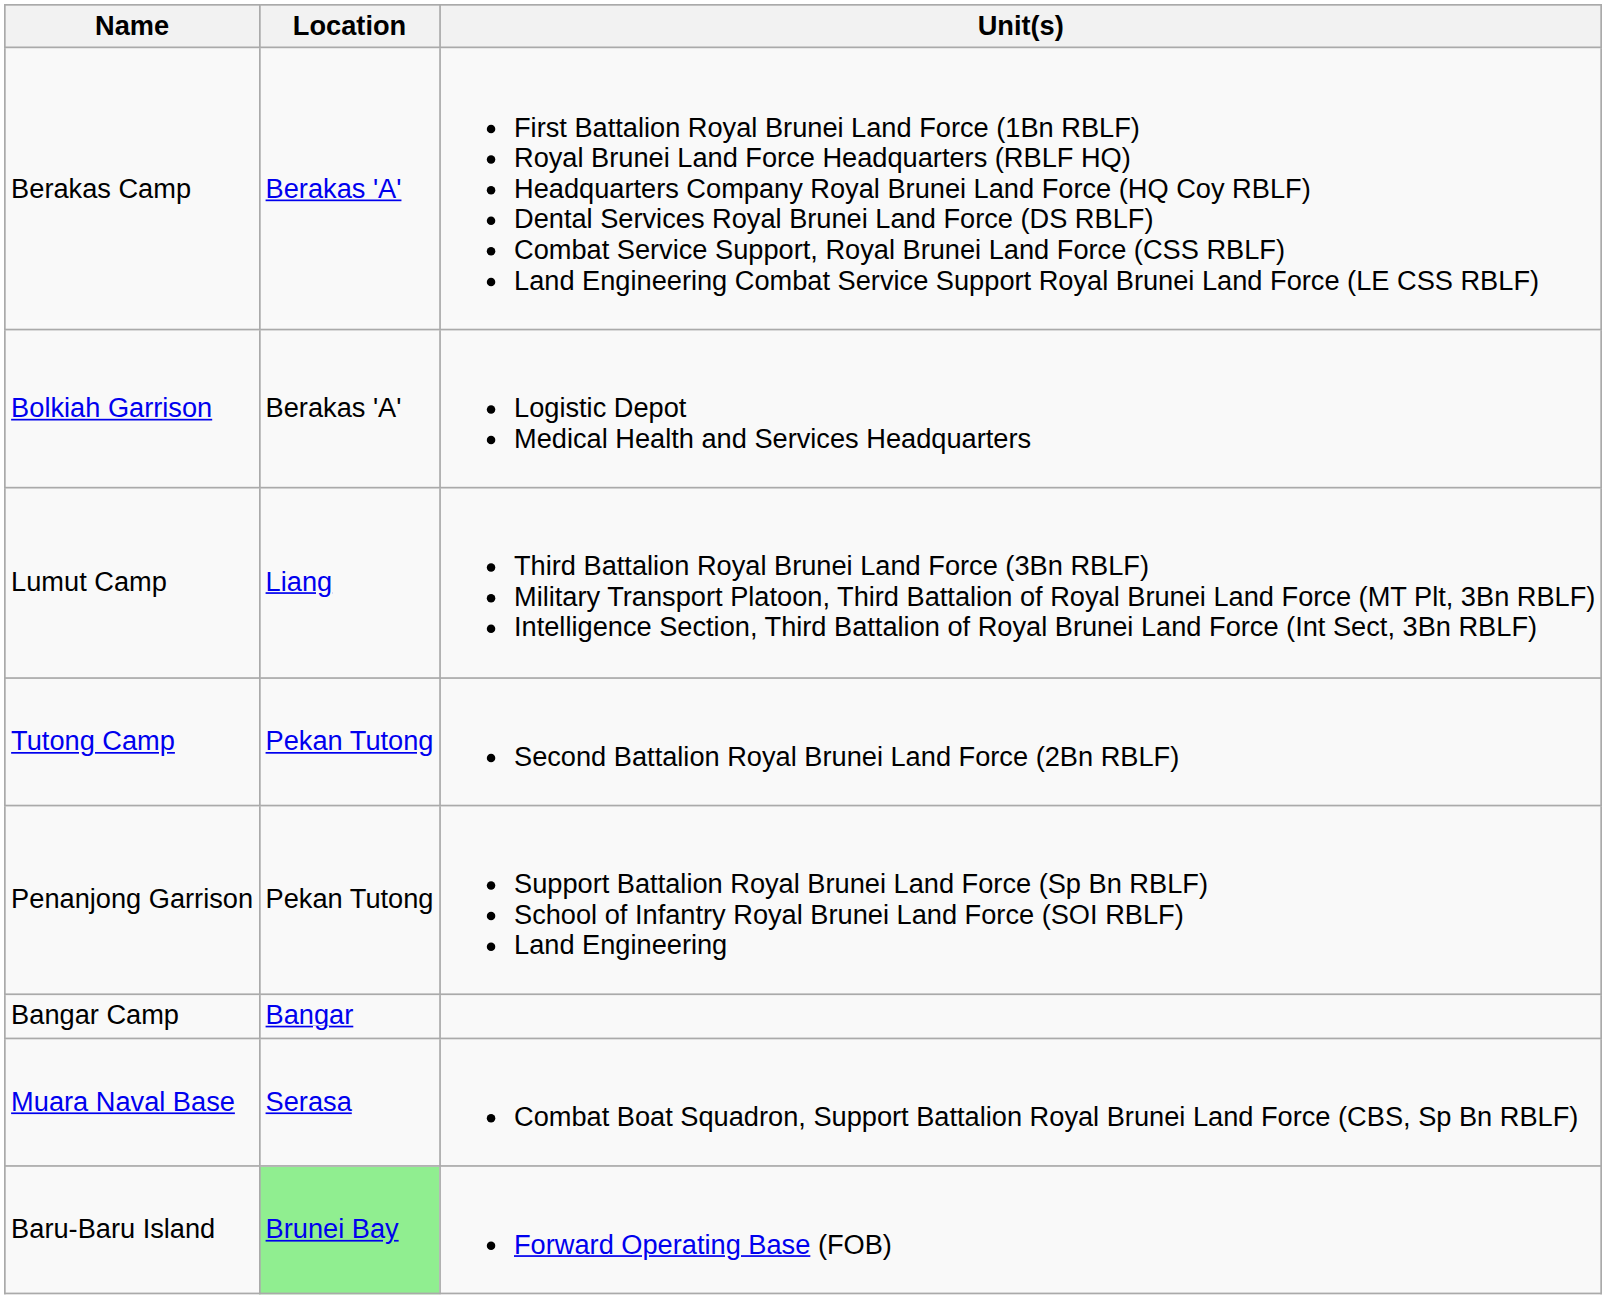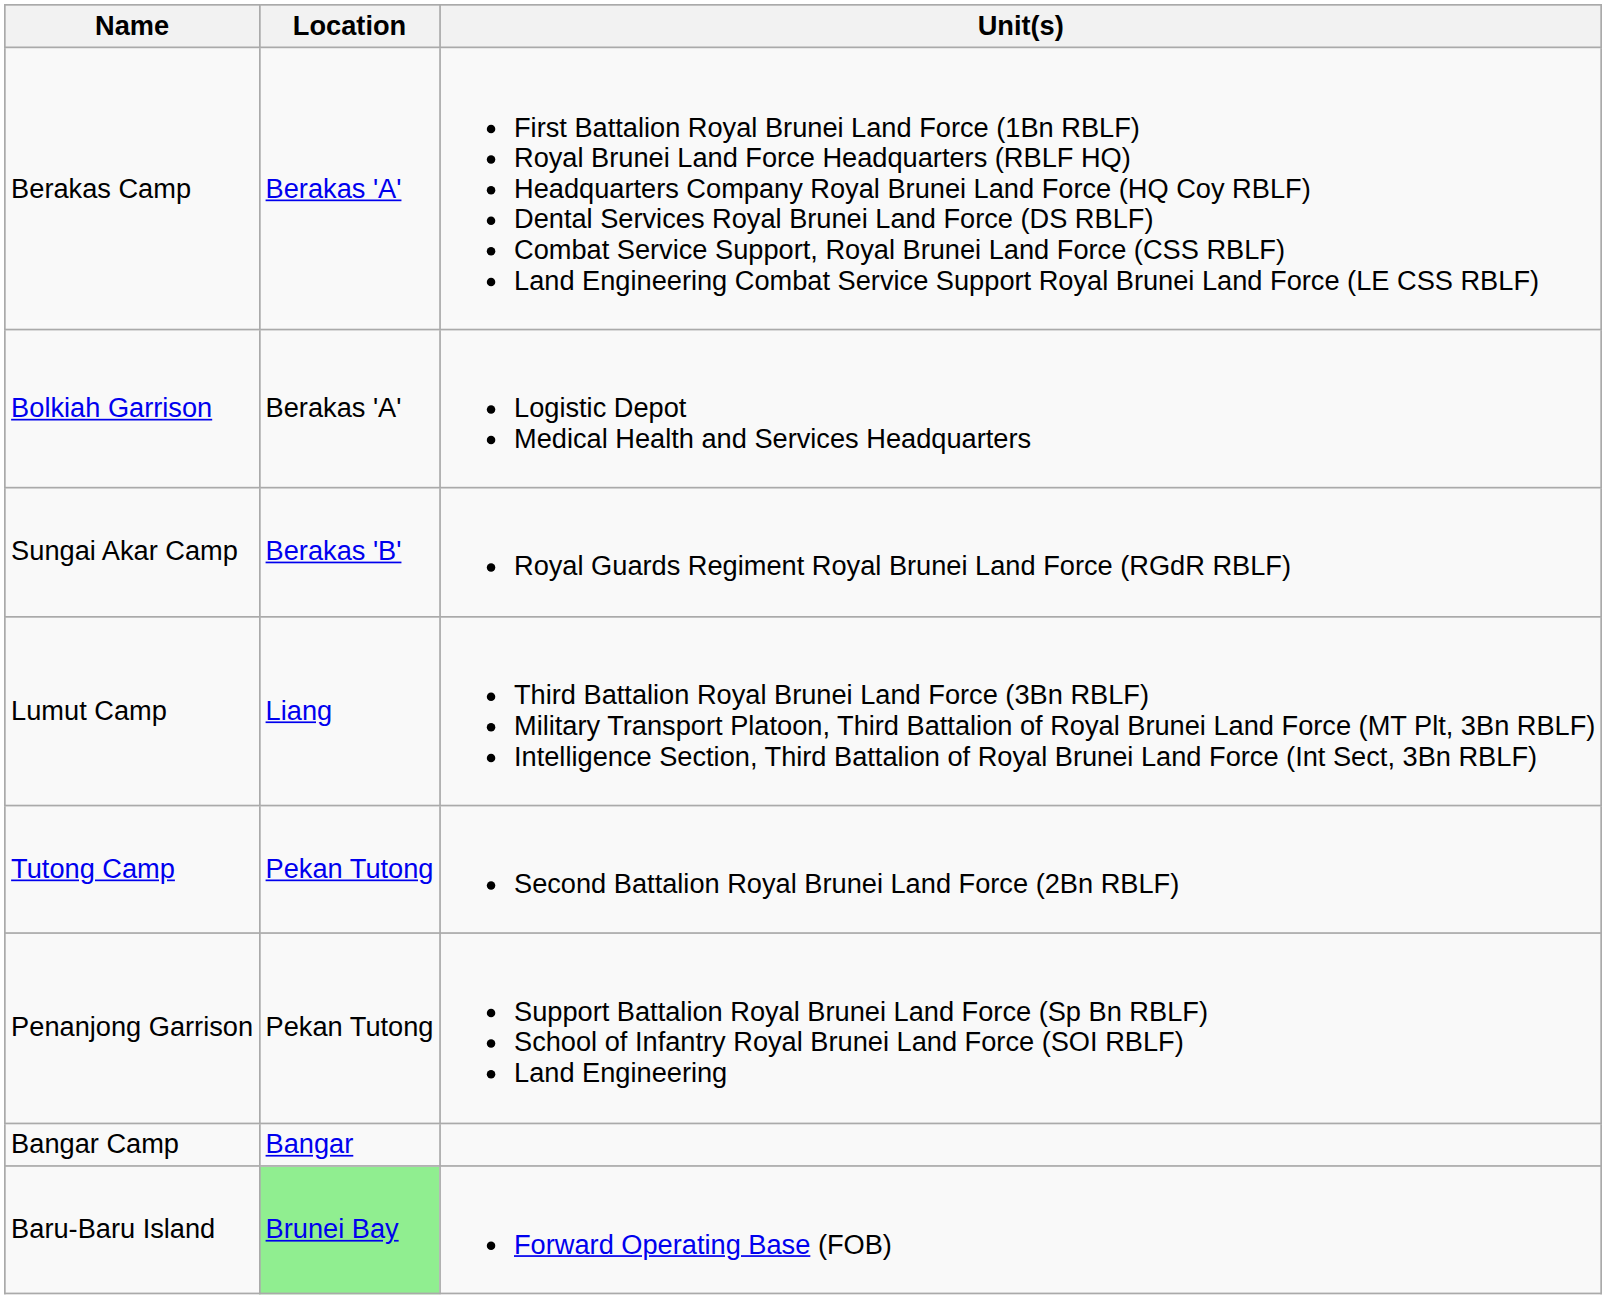+ row: Sungai Akar Camp | Berakas 'B' | Royal Guards Regiment Royal Brunei Land Force (RGdR RBLF)
- row: Muara Naval Base | Serasa | Combat Boat Squadron, Support Battalion Royal Brunei Land Force (CBS, Sp Bn RBLF)
